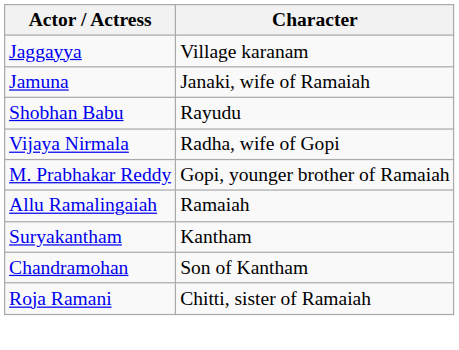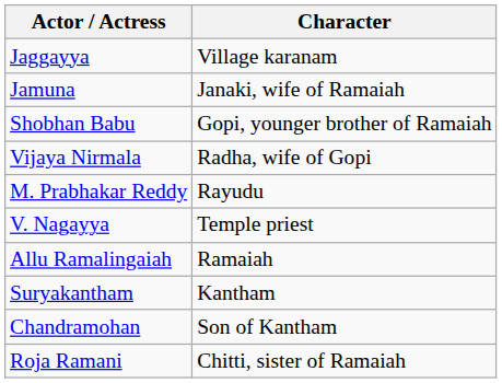Shobhan Babu | Character: Rayudu -> Gopi, younger brother of Ramaiah
M. Prabhakar Reddy | Character: Gopi, younger brother of Ramaiah -> Rayudu
+ row: V. Nagayya | Temple priest
